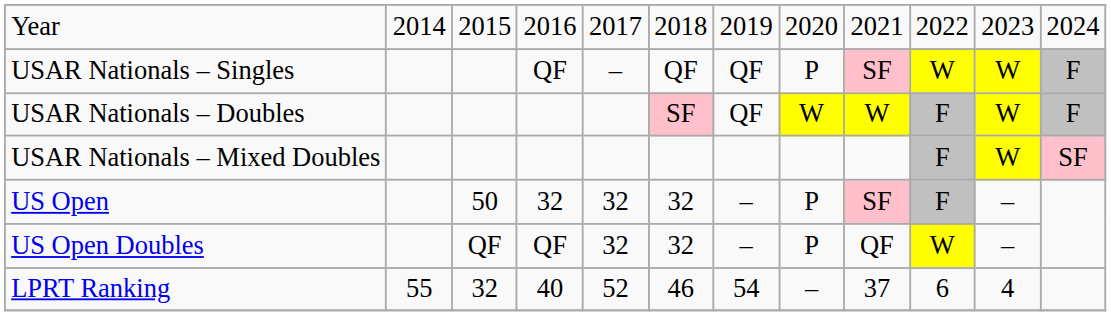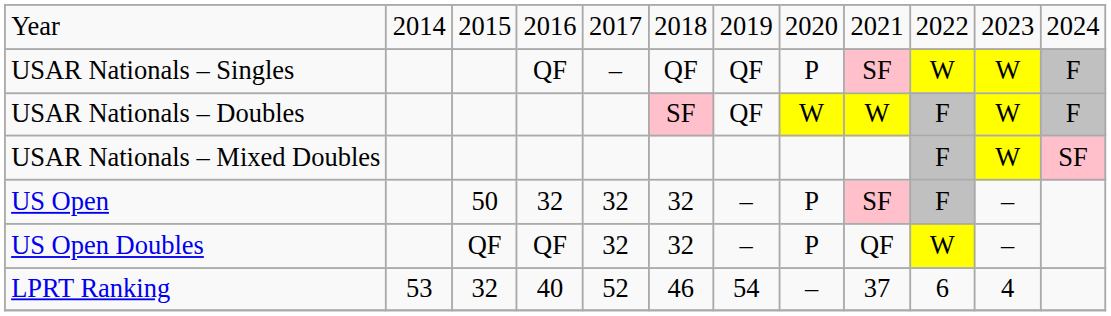LPRT Ranking | column 2: 55 -> 53
